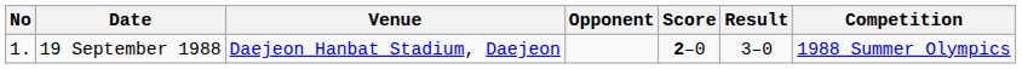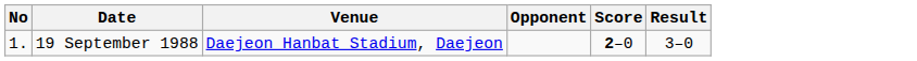- column: Competition | 1988 Summer Olympics
